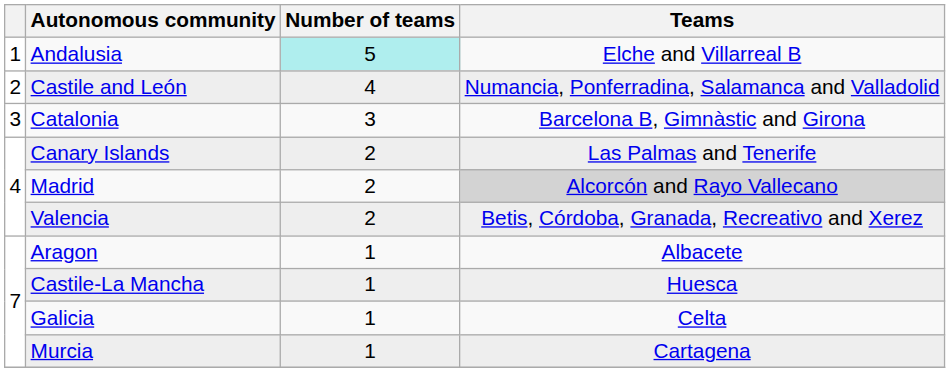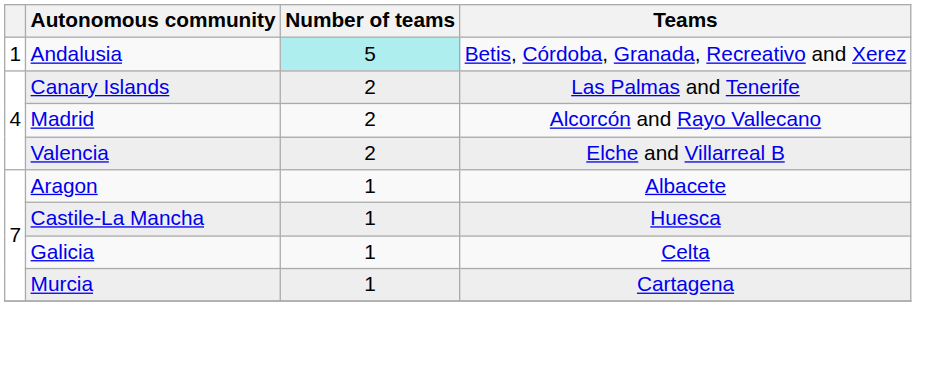Andalusia | Teams: Elche and Villarreal B -> Betis, Córdoba, Granada, Recreativo and Xerez
- row: 2 | Castile and León | 4 | Numancia, Ponferradina, Salamanca and Valladolid
- row: 3 | Catalonia | 3 | Barcelona B, Gimnàstic and Girona
Madrid | Teams: lightgrey background -> no background
Valencia | Teams: Betis, Córdoba, Granada, Recreativo and Xerez -> Elche and Villarreal B
